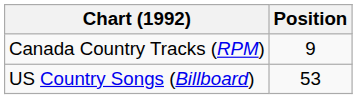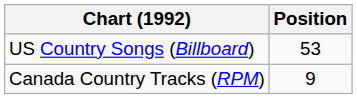rows swapped: Canada Country Tracks (RPM) <-> US Country Songs (Billboard)
